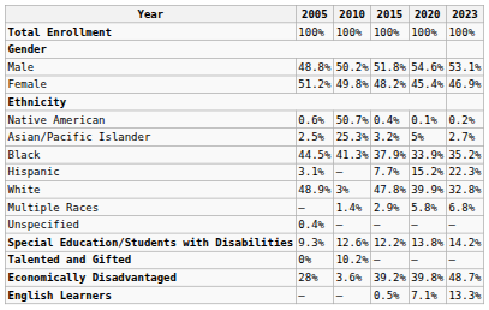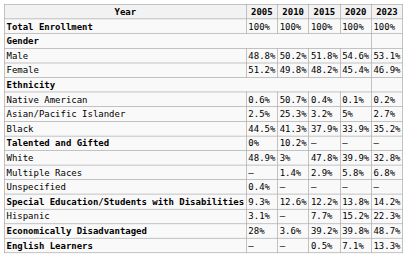rows swapped: Hispanic <-> Talented and Gifted
